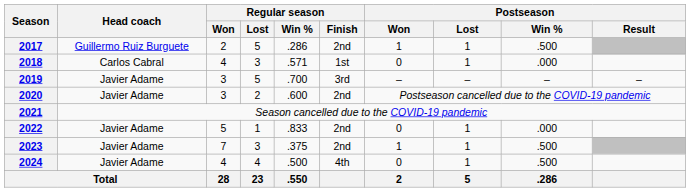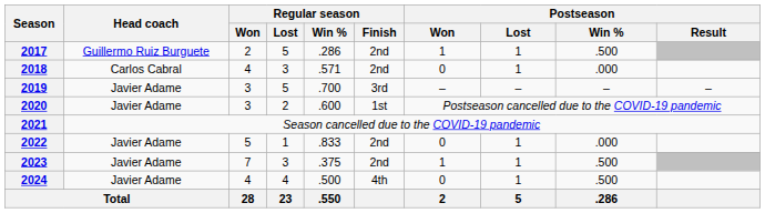2018 | Regular season / Finish: 1st -> 2nd
2020 | Regular season / Finish: 2nd -> 1st
